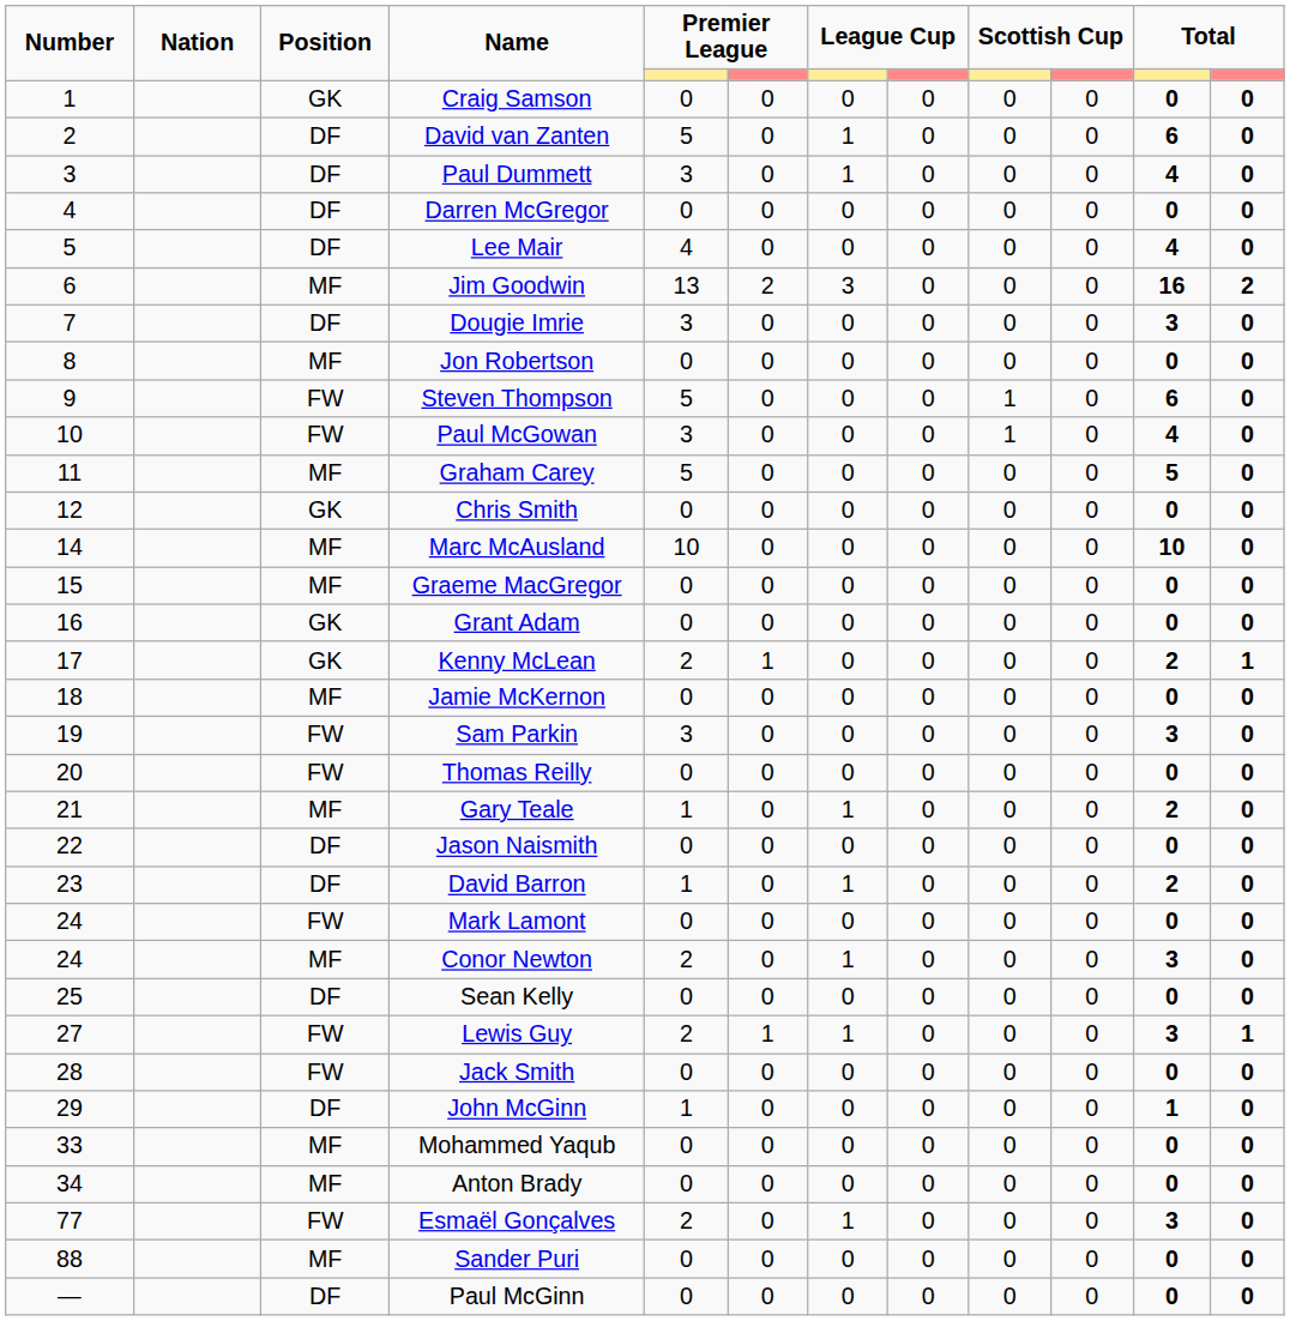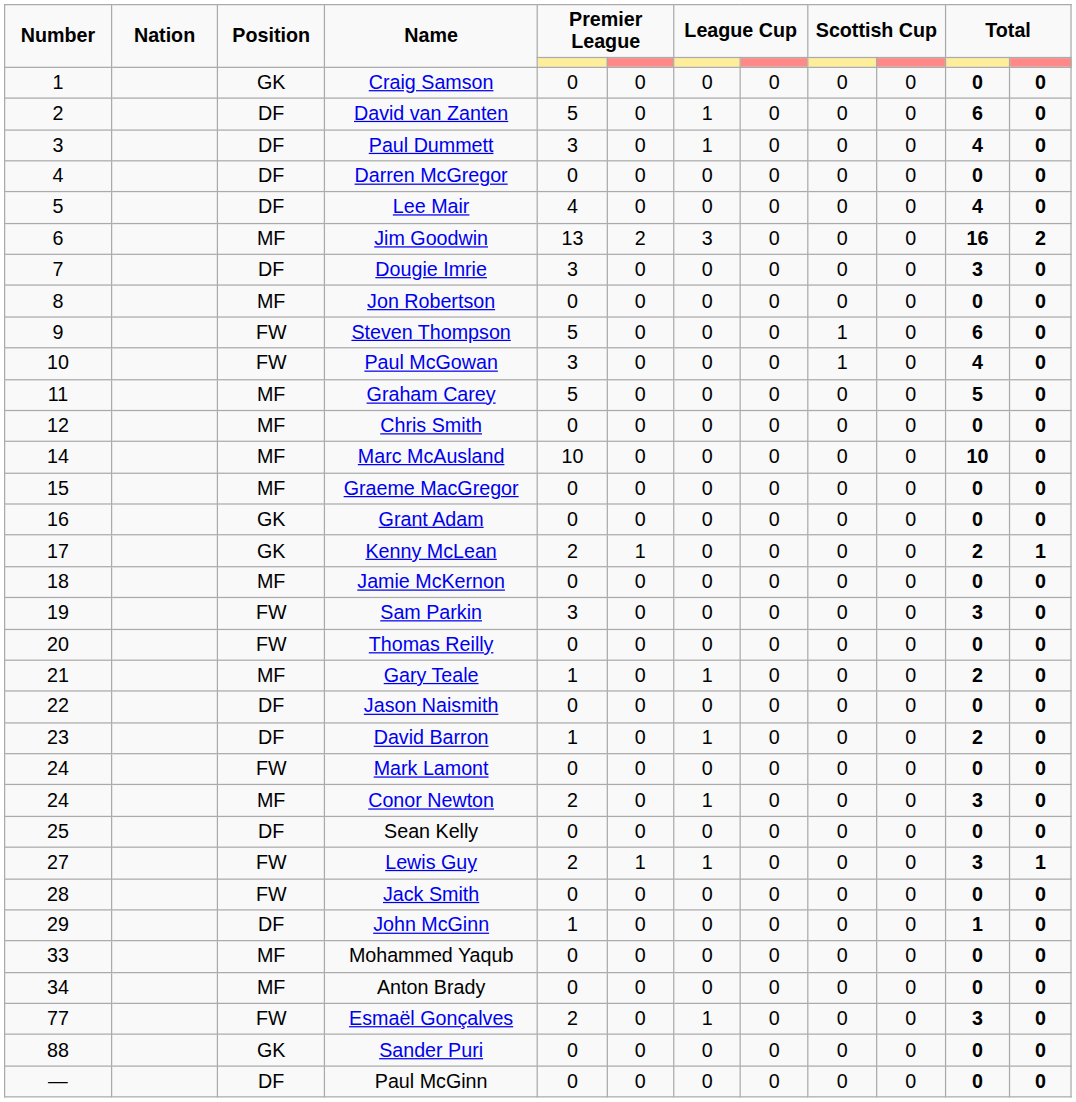Chris Smith | Position: GK -> MF
Sander Puri | Position: MF -> GK
